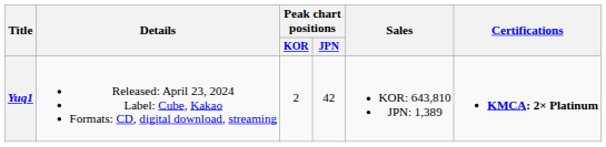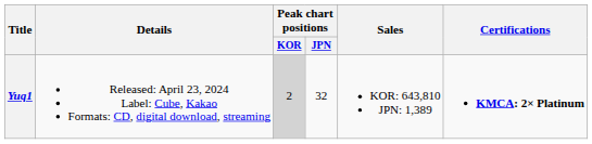Yuq1 | Peak chart positions / KOR: no background -> lightgrey background
Yuq1 | Peak chart positions / JPN: 42 -> 32
